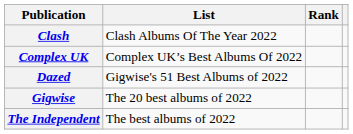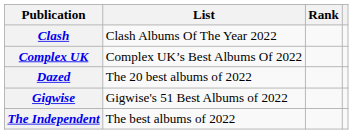Dazed | List: Gigwise's 51 Best Albums of 2022 -> The 20 best albums of 2022
Gigwise | List: The 20 best albums of 2022 -> Gigwise's 51 Best Albums of 2022
